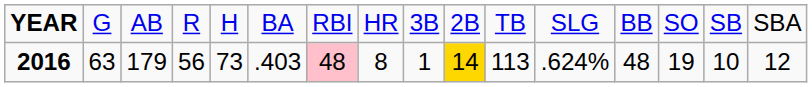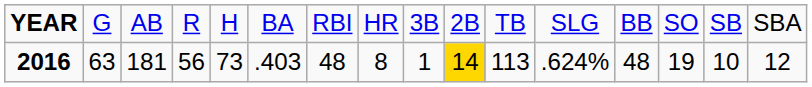2016 | column 3: 179 -> 181
2016 | column 7: pink background -> no background
